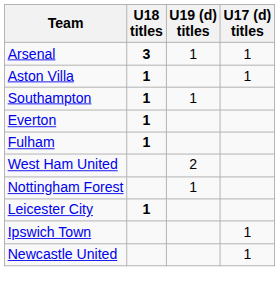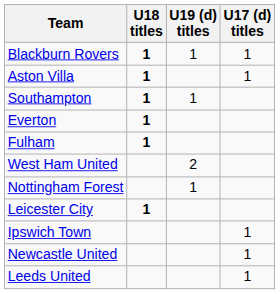- row: Arsenal | 3 | 1 | 1
+ row: Blackburn Rovers | 1 | 1 | 1
+ row: Leeds United | 1
